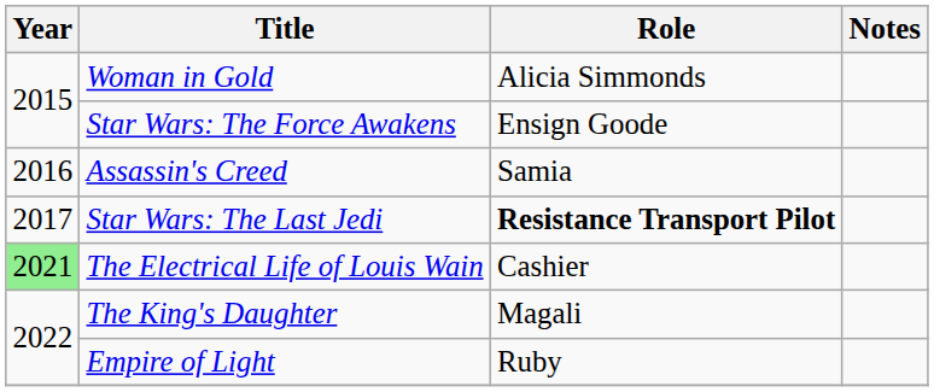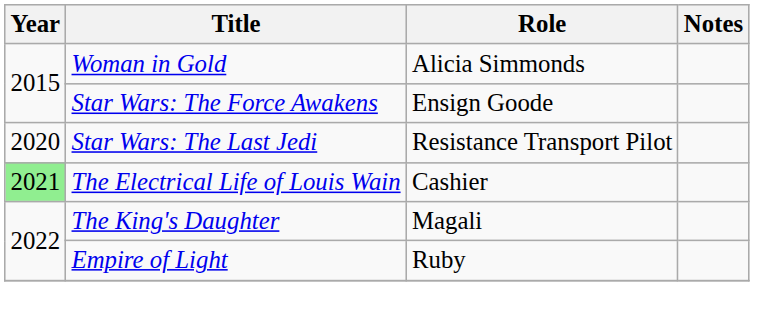- row: 2016 | Assassin's Creed | Samia
Star Wars: The Last Jedi | Year: 2017 -> 2020
Star Wars: The Last Jedi | Role: bold -> normal
